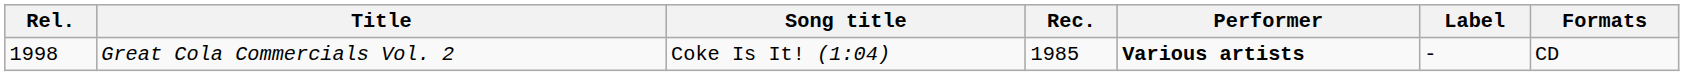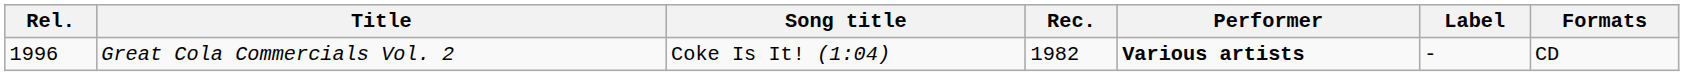Great Cola Commercials Vol. 2 | Rel.: 1998 -> 1996
Great Cola Commercials Vol. 2 | Rec.: 1985 -> 1982
